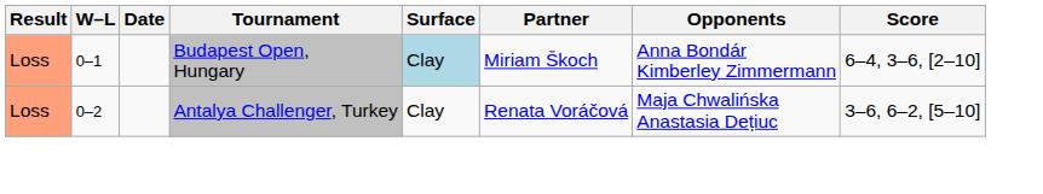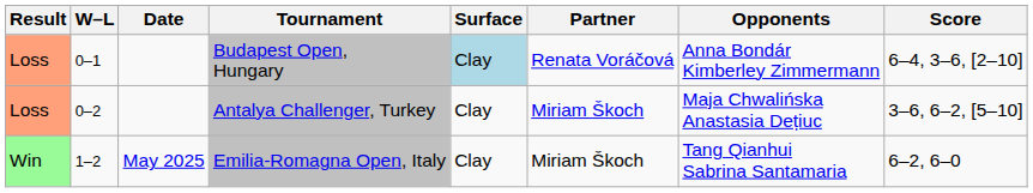Budapest Open, Hungary | Partner: Miriam Škoch -> Renata Voráčová
Antalya Challenger, Turkey | Partner: Renata Voráčová -> Miriam Škoch
+ row: Win | 1–2 | May 2025 | Emilia-Romagna Open, Italy | Clay | Miriam Škoch | Tang Qianhui Sabrina Santamaria | 6–2, 6–0
